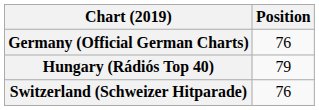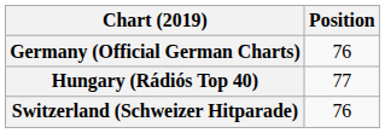Hungary (Rádiós Top 40) | Position: 79 -> 77
